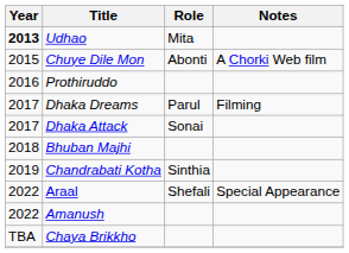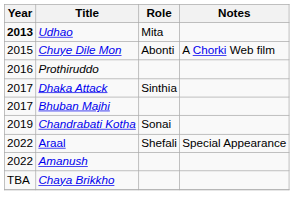- row: 2017 | Dhaka Dreams | Parul | Filming
Dhaka Attack | Role: Sonai -> Sinthia
Bhuban Majhi | Year: 2018 -> 2017
Chandrabati Kotha | Role: Sinthia -> Sonai
